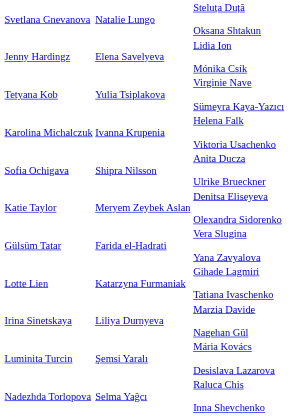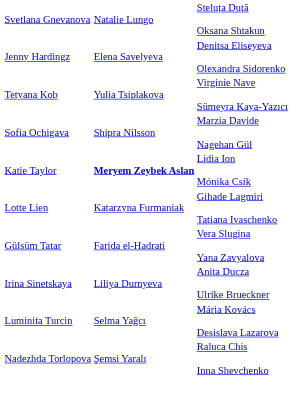Jenny Hardingz | column 4: Lidia Ion Mónika Csík -> Denitsa Eliseyeva Olexandra Sidorenko
- row: Karolina Michalczuk | Ivanna Krupenia | Helena Falk Viktoria Usachenko
Sofia Ochigava | column 4: Anita Ducza Ulrike Brueckner -> Marzia Davide Nagehan Gül
Katie Taylor | column 3: normal -> bold
Katie Taylor | column 4: Denitsa Eliseyeva Olexandra Sidorenko -> Lidia Ion Mónika Csík
rows swapped: Gülsüm Tatar <-> Lotte Lien
Irina Sinetskaya | column 4: Marzia Davide Nagehan Gül -> Anita Ducza Ulrike Brueckner
Luminita Turcin | column 3: Şemsi Yaralı -> Selma Yağcı
Nadezhda Torlopova | column 3: Selma Yağcı -> Şemsi Yaralı
